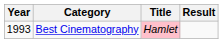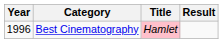Best Cinematography | Year: 1993 -> 1996
